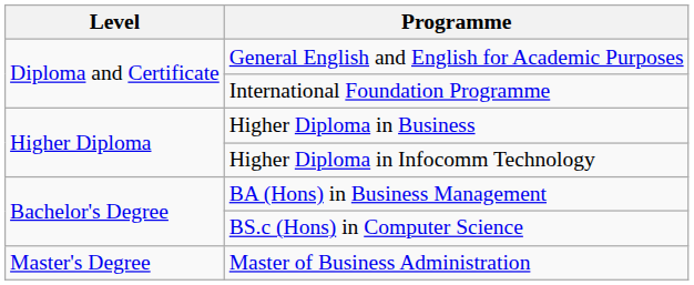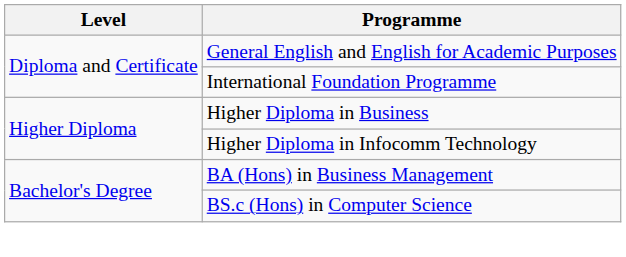- row: Master's Degree | Master of Business Administration
